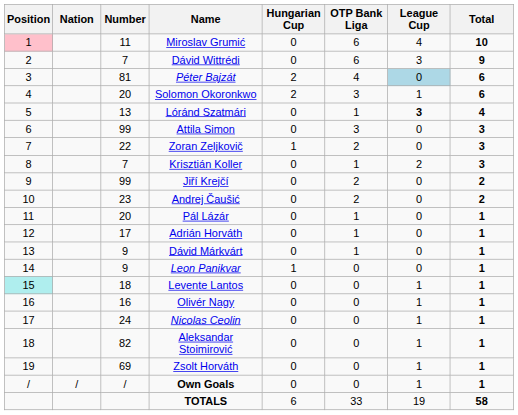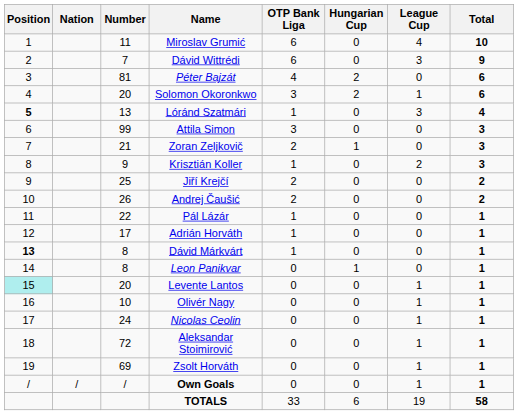columns swapped: OTP Bank Liga <-> Hungarian Cup
Miroslav Grumić | Position: pink background -> no background
Péter Bajzát | League Cup: lightblue background -> no background
Lóránd Szatmári | Position: normal -> bold
Lóránd Szatmári | League Cup: bold -> normal
Zoran Zeljkovič | Number: 22 -> 21
Krisztián Koller | Number: 7 -> 9
Jiří Krejčí | Number: 99 -> 25
Andrej Čaušić | Number: 23 -> 26
Pál Lázár | Number: 20 -> 22
Dávid Márkvárt | Position: normal -> bold
Dávid Márkvárt | Number: 9 -> 8
Leon Panikvar | Number: 9 -> 8
Levente Lantos | Number: 18 -> 20
Olivér Nagy | Number: 16 -> 10
Aleksandar Stoimirović | Number: 82 -> 72
